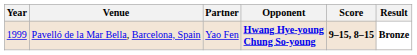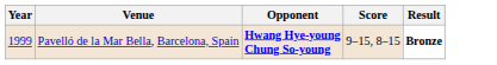- column: Partner | Yao Fen
Pavelló de la Mar Bella, Barcelona, Spain | Score: bold -> normal
